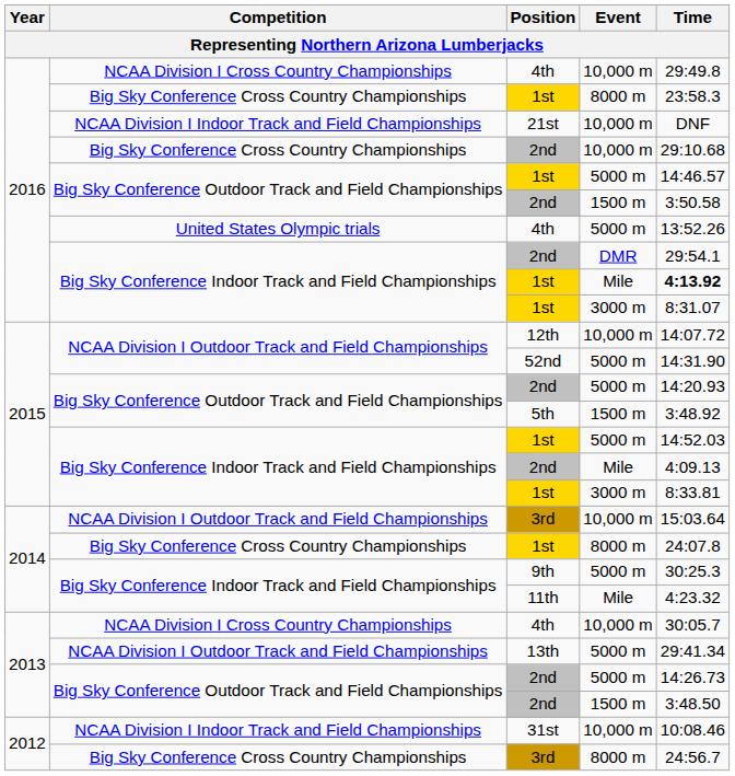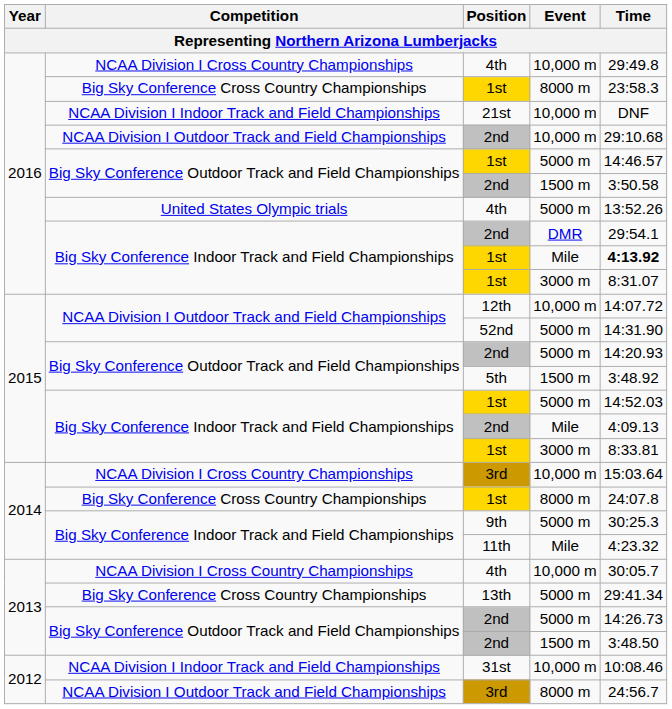2nd / 10,000 m | Competition: Big Sky Conference Cross Country Championships -> NCAA Division I Outdoor Track and Field Championships
3rd / 10,000 m | Competition: NCAA Division I Outdoor Track and Field Championships -> NCAA Division I Cross Country Championships
13th | Competition: NCAA Division I Outdoor Track and Field Championships -> Big Sky Conference Cross Country Championships
3rd / 8000 m | Competition: Big Sky Conference Cross Country Championships -> NCAA Division I Outdoor Track and Field Championships
